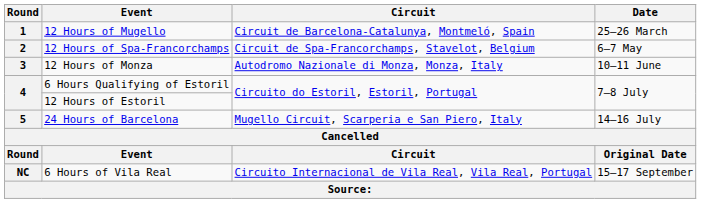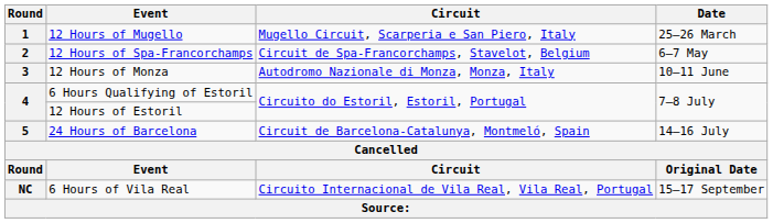12 Hours of Mugello | Circuit: Circuit de Barcelona-Catalunya, Montmeló, Spain -> Mugello Circuit, Scarperia e San Piero, Italy
24 Hours of Barcelona | Circuit: Mugello Circuit, Scarperia e San Piero, Italy -> Circuit de Barcelona-Catalunya, Montmeló, Spain
